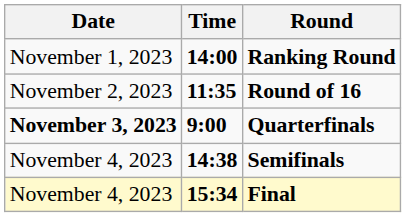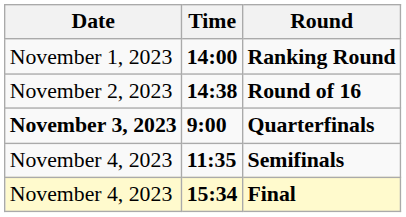Round of 16 | Time: 11:35 -> 14:38
Semifinals | Time: 14:38 -> 11:35
